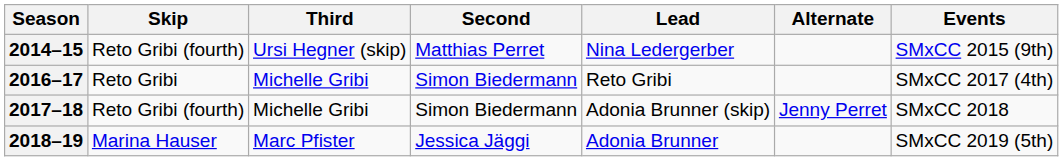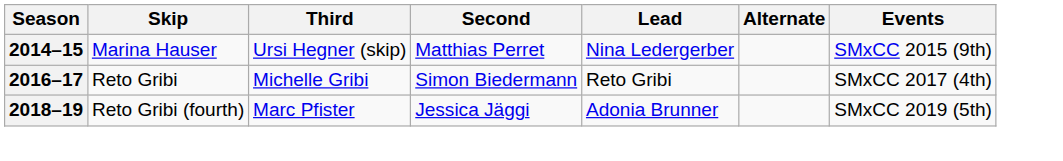2014–15 | Skip: Reto Gribi (fourth) -> Marina Hauser
- row: 2017–18 | Reto Gribi (fourth) | Michelle Gribi | Simon Biedermann | Adonia Brunner (skip) | Jenny Perret | SMxCC 2018
2018–19 | Skip: Marina Hauser -> Reto Gribi (fourth)
